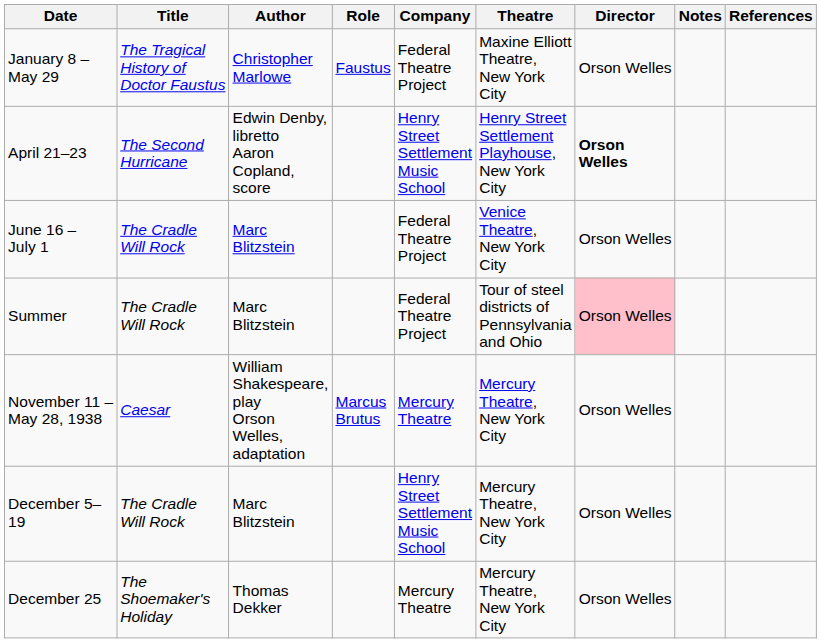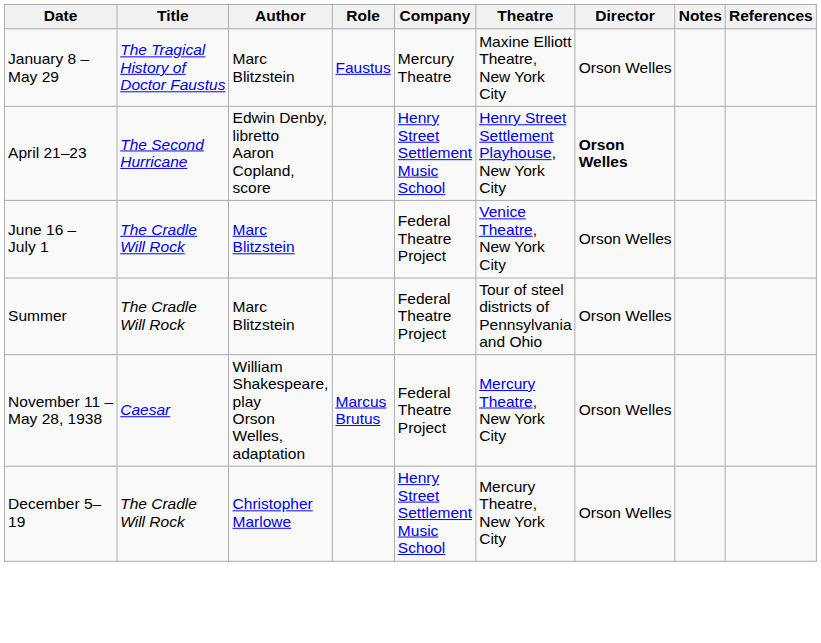January 8 – May 29 | Author: Christopher Marlowe -> Marc Blitzstein
January 8 – May 29 | Company: Federal Theatre Project -> Mercury Theatre
Summer | Director: pink background -> no background
November 11 – May 28, 1938 | Company: Mercury Theatre -> Federal Theatre Project
December 5–19 | Author: Marc Blitzstein -> Christopher Marlowe
- row: December 25 | The Shoemaker's Holiday | Thomas Dekker | Mercury Theatre | Mercury Theatre, New York City | Orson Welles
